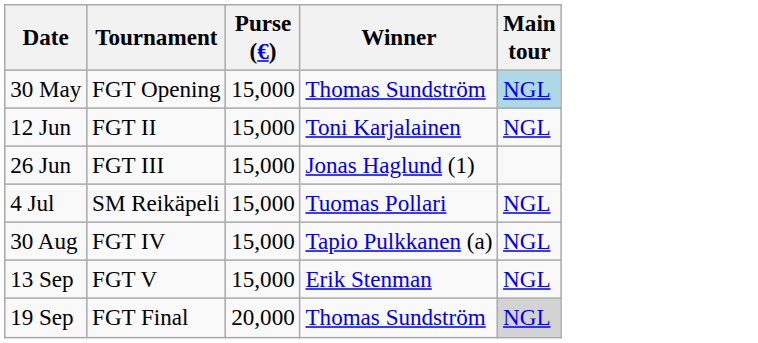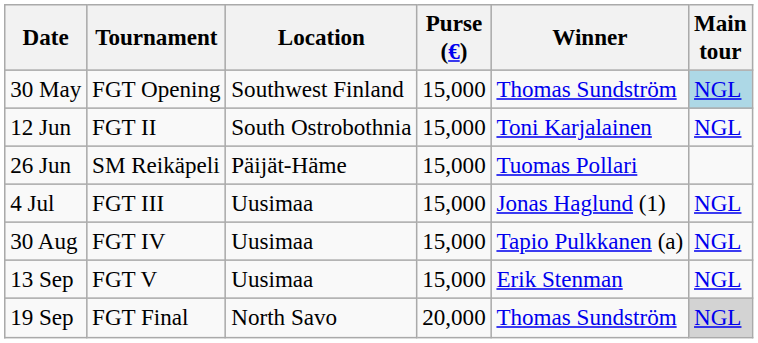+ column: Location | Southwest Finland | South Ostrobothnia | Päijät-Häme | Uusimaa | Uusimaa | Uusimaa | North Savo
26 Jun | Tournament: FGT III -> SM Reikäpeli
26 Jun | Winner: Jonas Haglund (1) -> Tuomas Pollari
4 Jul | Tournament: SM Reikäpeli -> FGT III
4 Jul | Winner: Tuomas Pollari -> Jonas Haglund (1)
